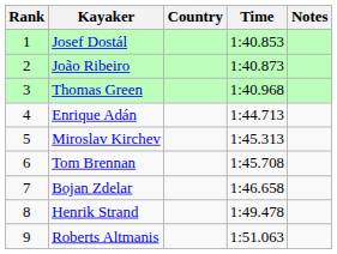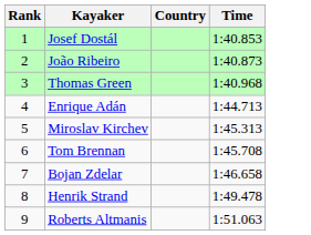- column: Notes
